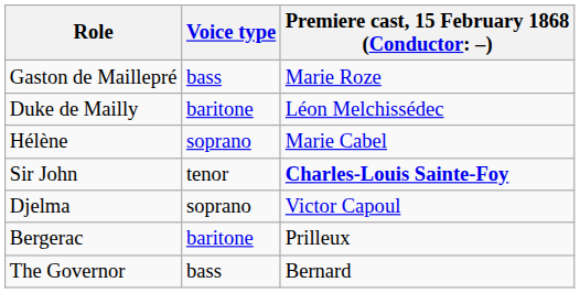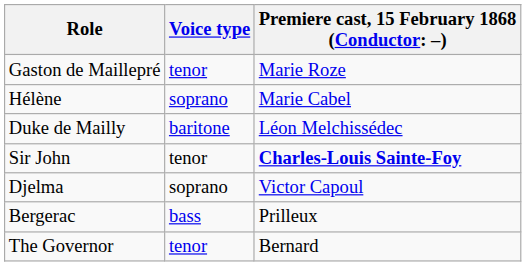Gaston de Maillepré | Voice type: bass -> tenor
rows swapped: Hélène <-> Duke de Mailly
Bergerac | Voice type: baritone -> bass
The Governor | Voice type: bass -> tenor
